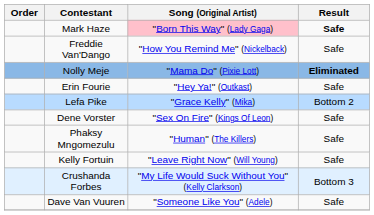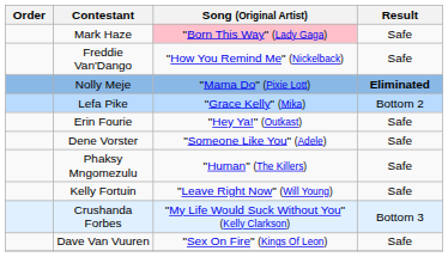Mark Haze | Result: bold -> normal
rows swapped: Erin Fourie <-> Lefa Pike
Dene Vorster | Song (Original Artist): "Sex On Fire" (Kings Of Leon) -> "Someone Like You" (Adele)
Dave Van Vuuren | Song (Original Artist): "Someone Like You" (Adele) -> "Sex On Fire" (Kings Of Leon)
